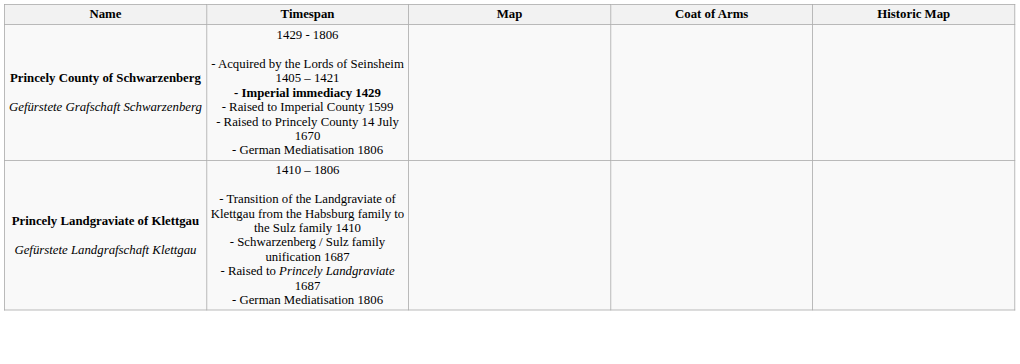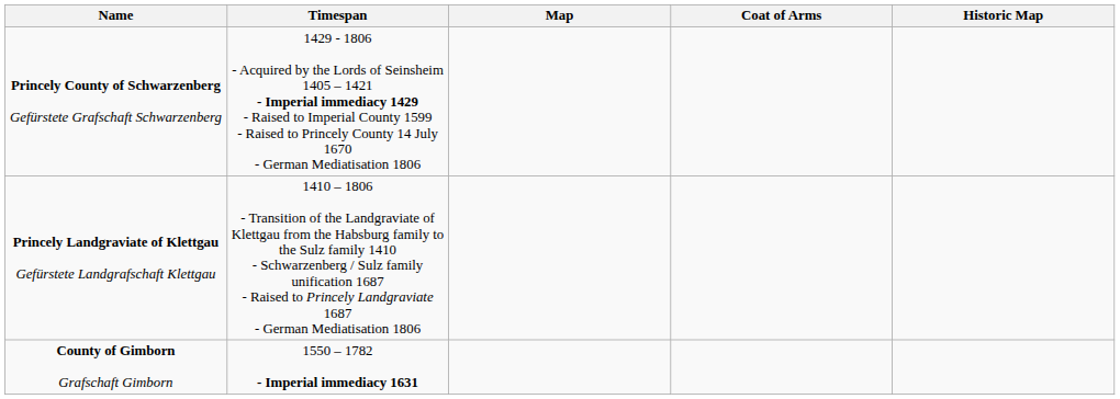+ row: County of Gimborn Grafschaft Gimborn | 1550 – 1782 - Imperial immediacy 1631
